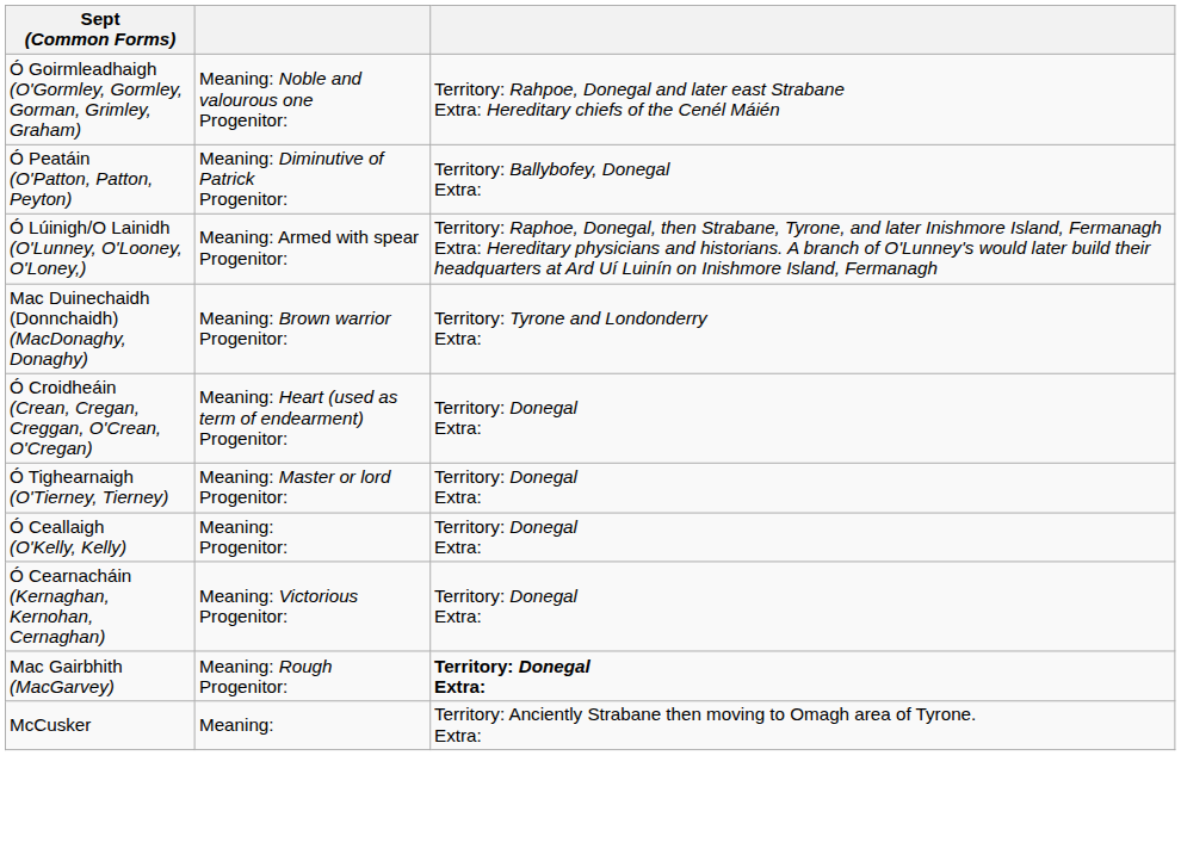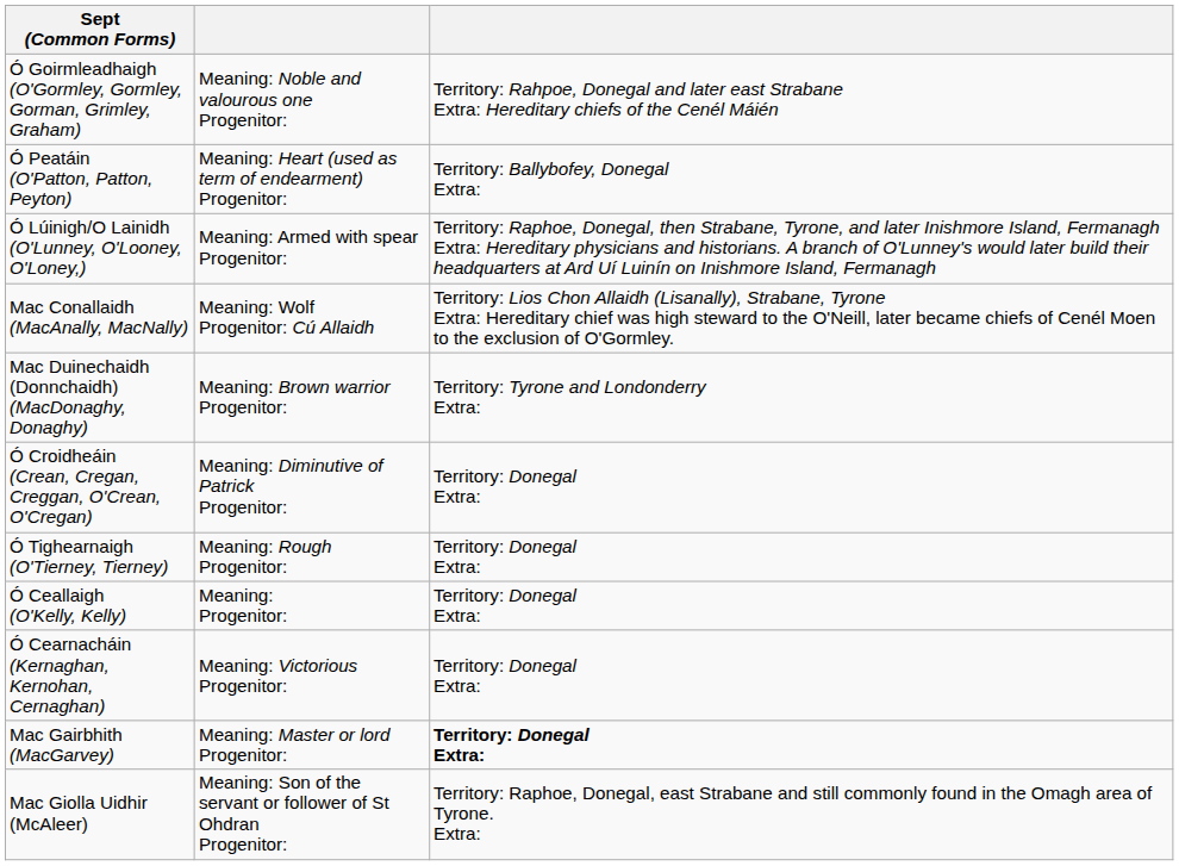Ó Peatáin (O'Patton, Patton, Peyton) | column 2: Meaning: Diminutive of Patrick Progenitor: -> Meaning: Heart (used as term of endearment) Progenitor:
+ row: Mac Conallaidh (MacAnally, MacNally) | Meaning: Wolf Progenitor: Cú Allaidh | Territory: Lios Chon Allaidh (Lisanally), Strabane, Tyrone Extra: Hereditary chief was high steward to the O'Neill, later became chiefs of Cenél Moen to the exclusion of O'Gormley.
Ó Croidheáin (Crean, Cregan, Creggan, O'Crean, O'Cregan) | column 2: Meaning: Heart (used as term of endearment) Progenitor: -> Meaning: Diminutive of Patrick Progenitor:
Ó Tighearnaigh (O'Tierney, Tierney) | column 2: Meaning: Master or lord Progenitor: -> Meaning: Rough Progenitor:
Mac Gairbhith (MacGarvey) | column 2: Meaning: Rough Progenitor: -> Meaning: Master or lord Progenitor:
+ row: Mac Giolla Uidhir (McAleer) | Meaning: Son of the servant or follower of St Ohdran Progenitor: | Territory: Raphoe, Donegal, east Strabane and still commonly found in the Omagh area of Tyrone. Extra:
- row: McCusker | Meaning: | Territory: Anciently Strabane then moving to Omagh area of Tyrone. Extra:
